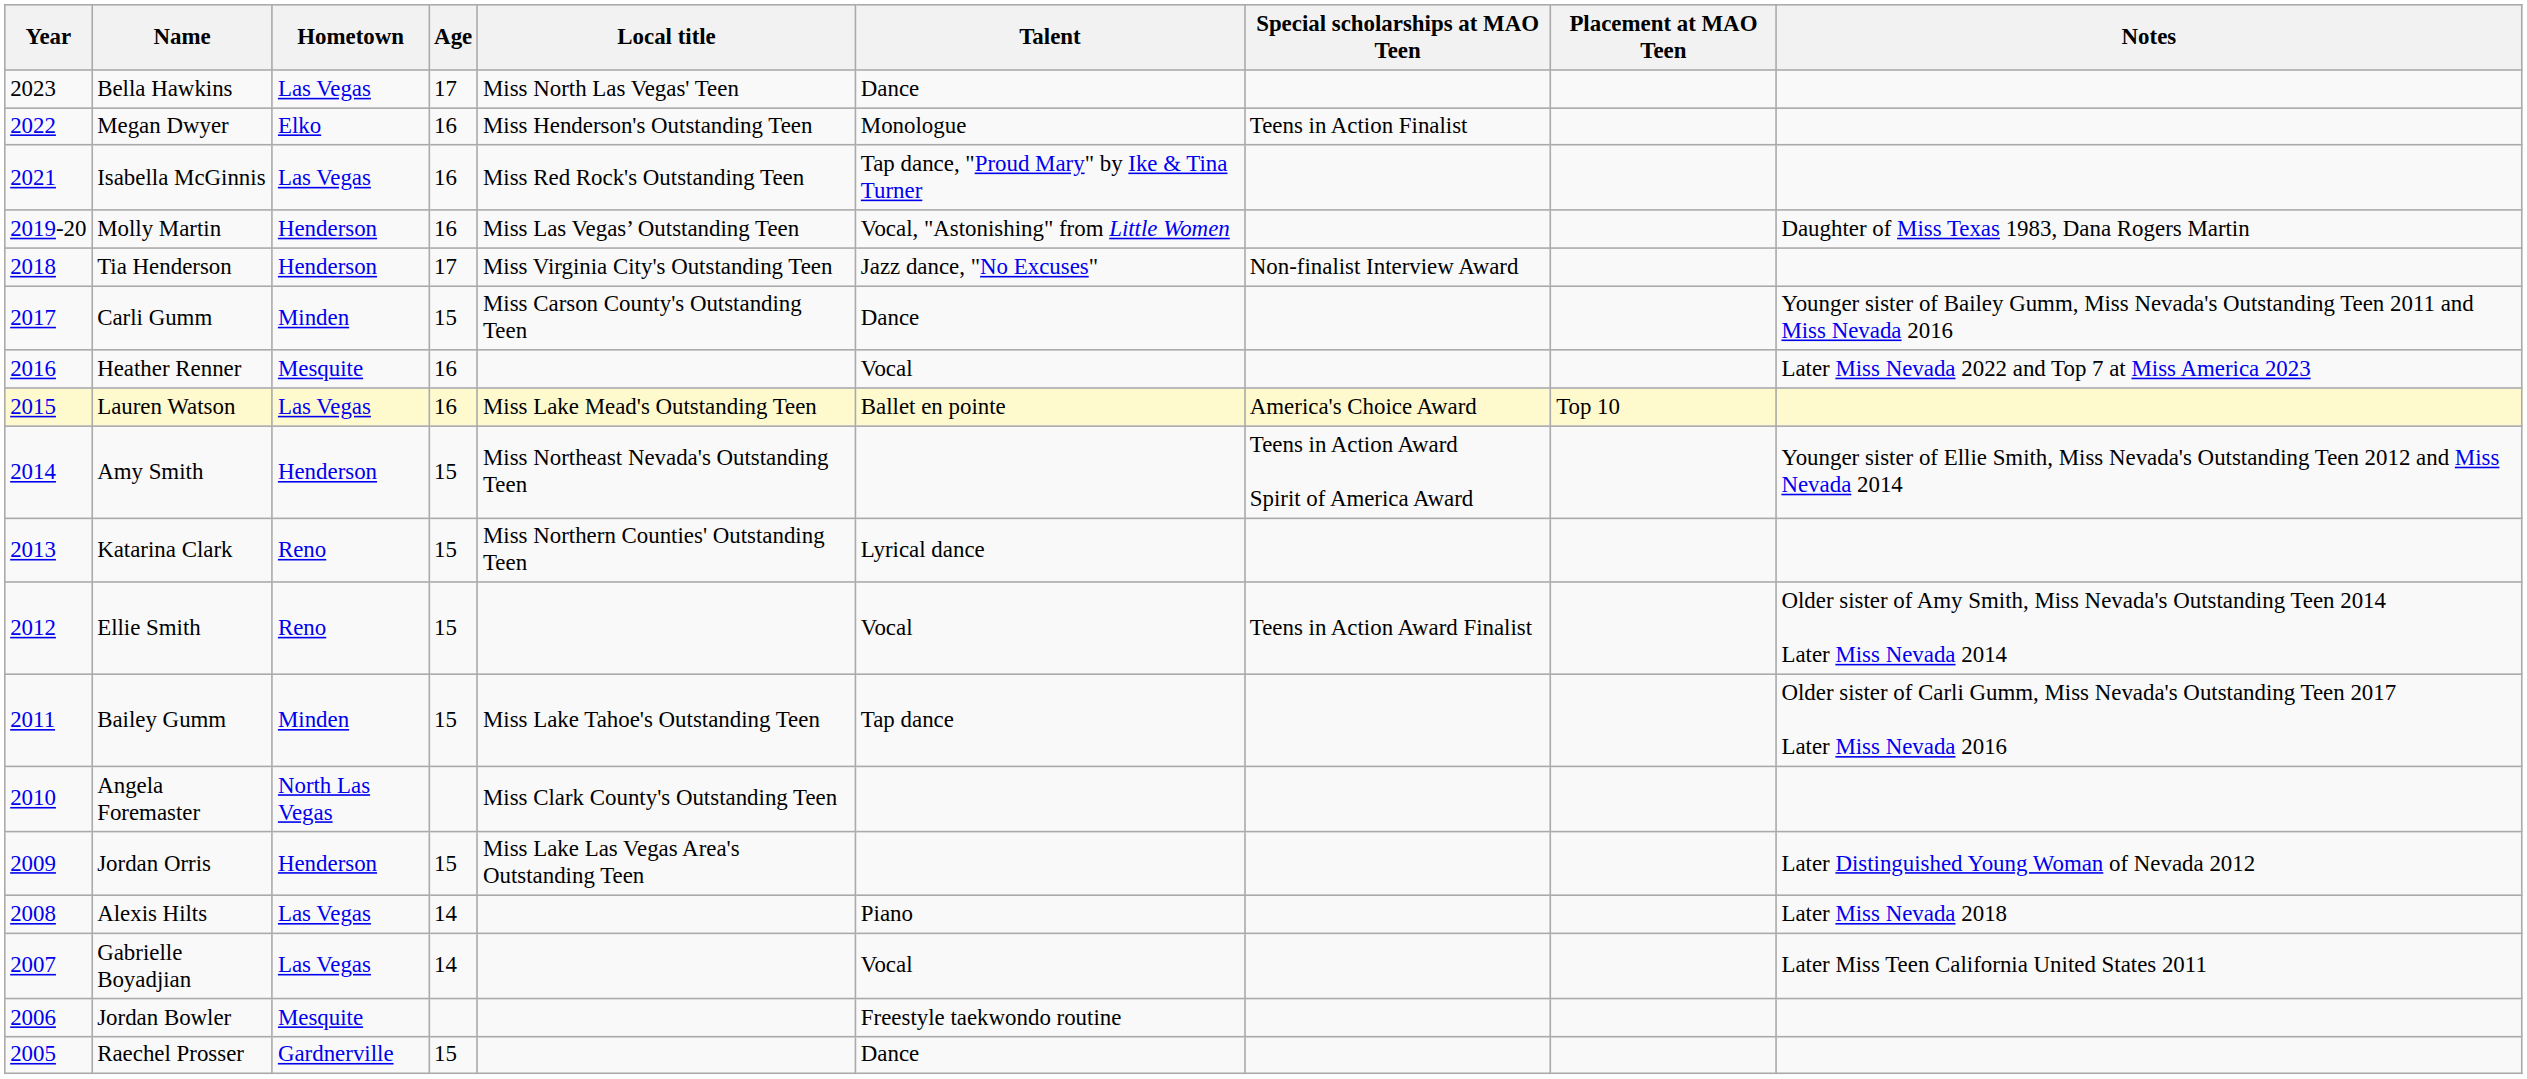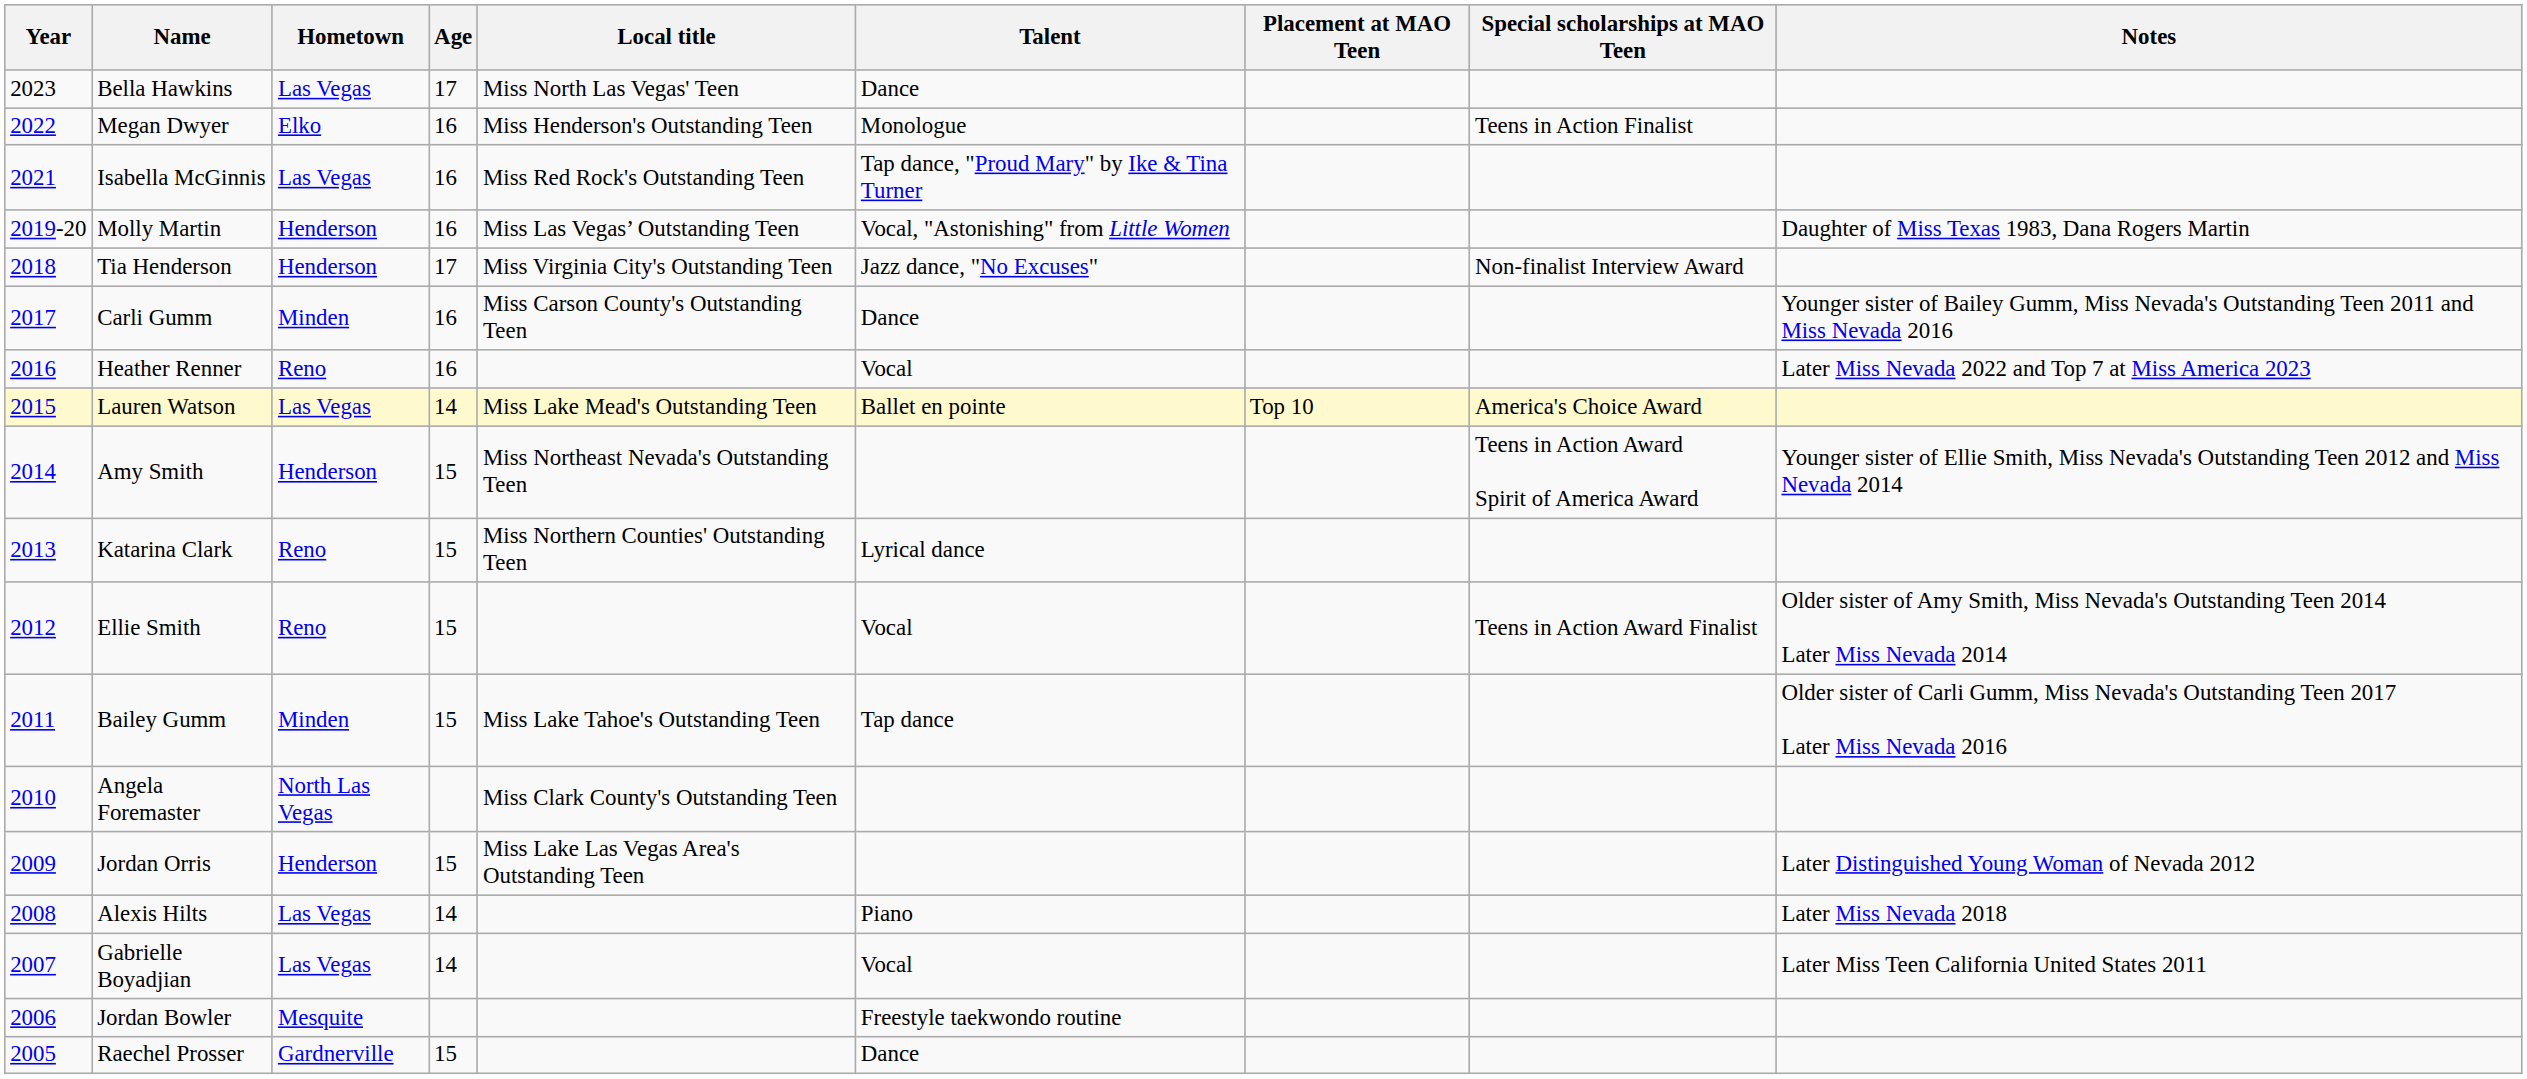columns swapped: Placement at MAO Teen <-> Special scholarships at MAO Teen
Carli Gumm | Age: 15 -> 16
Heather Renner | Hometown: Mesquite -> Reno
Lauren Watson | Age: 16 -> 14
